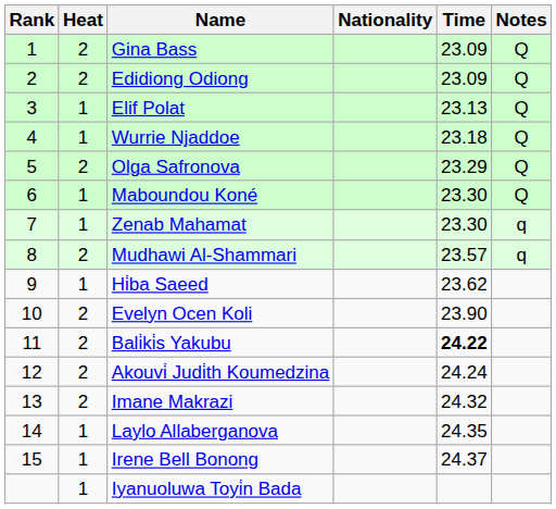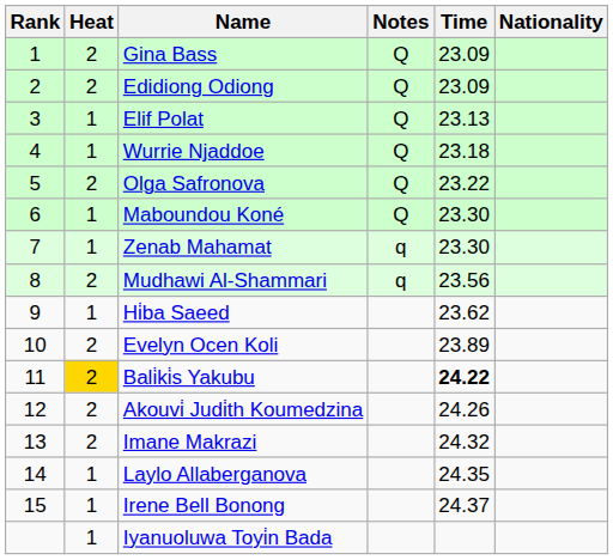columns swapped: Nationality <-> Notes
Olga Safronova | Time: 23.29 -> 23.22
Mudhawi Al-Shammari | Time: 23.57 -> 23.56
Evelyn Ocen Koli | Time: 23.90 -> 23.89
Bali̇ki̇s Yakubu | Heat: no background -> gold background
Akouvi̇ Judi̇th Koumedzina | Time: 24.24 -> 24.26
